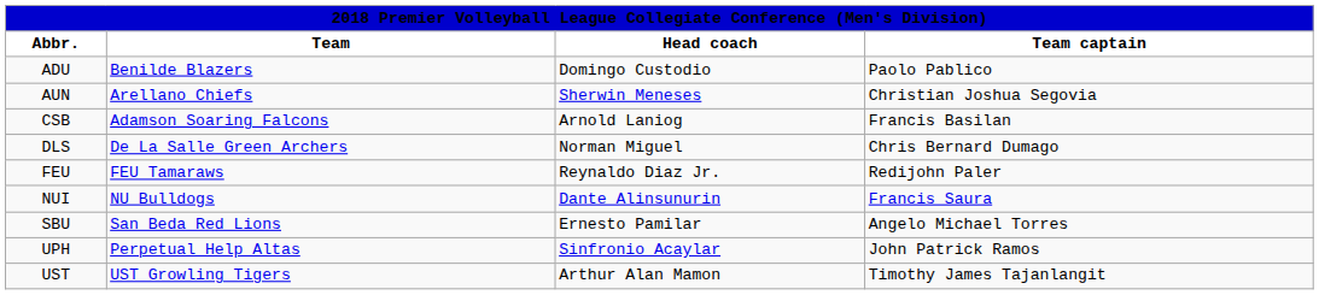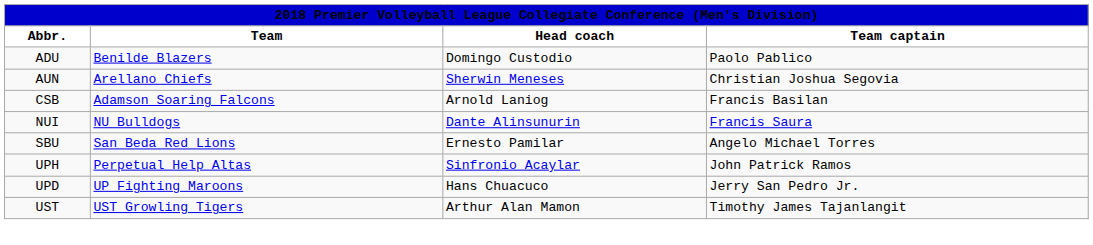- row: DLS | De La Salle Green Archers | Norman Miguel | Chris Bernard Dumago
- row: FEU | FEU Tamaraws | Reynaldo Diaz Jr. | Redijohn Paler
+ row: UPD | UP Fighting Maroons | Hans Chuacuco | Jerry San Pedro Jr.
